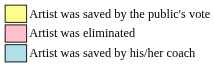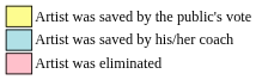rows swapped: Artist was saved by his/her coach <-> Artist was eliminated
